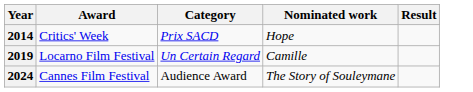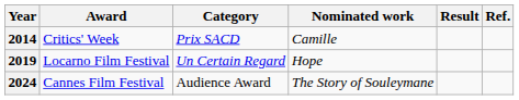+ column: Ref.
2014 | Nominated work: Hope -> Camille
2019 | Nominated work: Camille -> Hope
